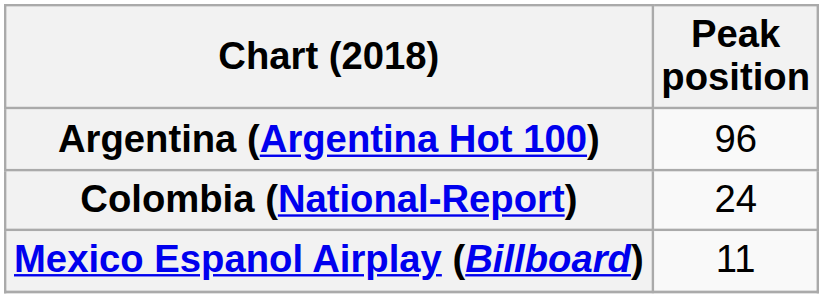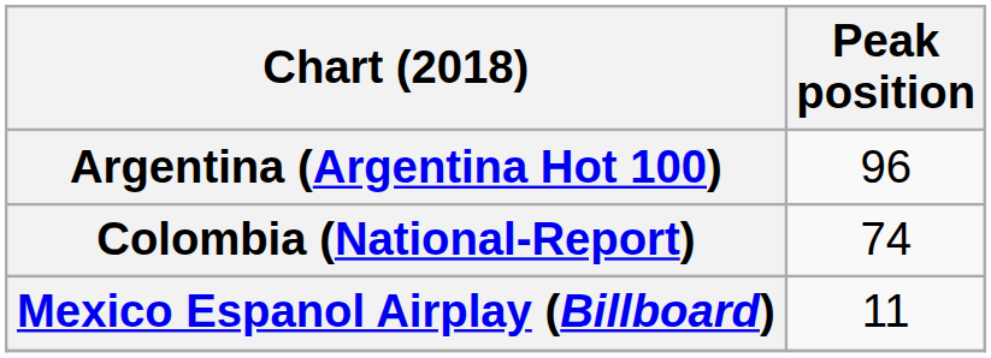Colombia (National-Report) | Peak position: 24 -> 74
